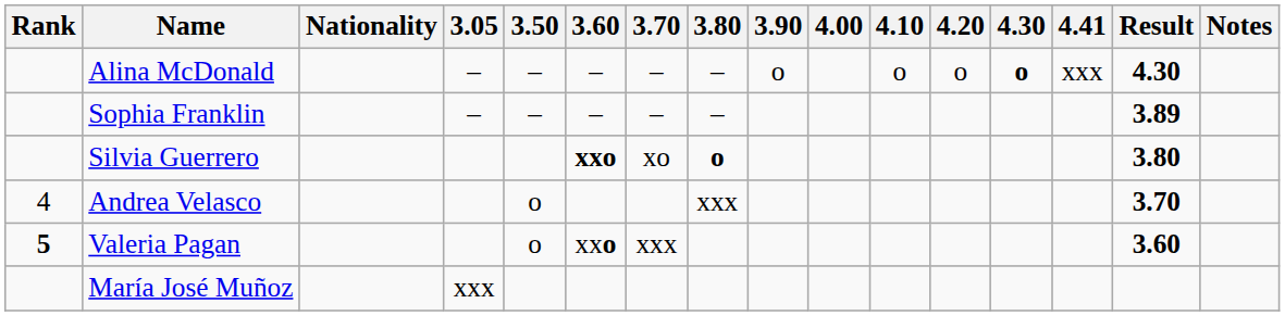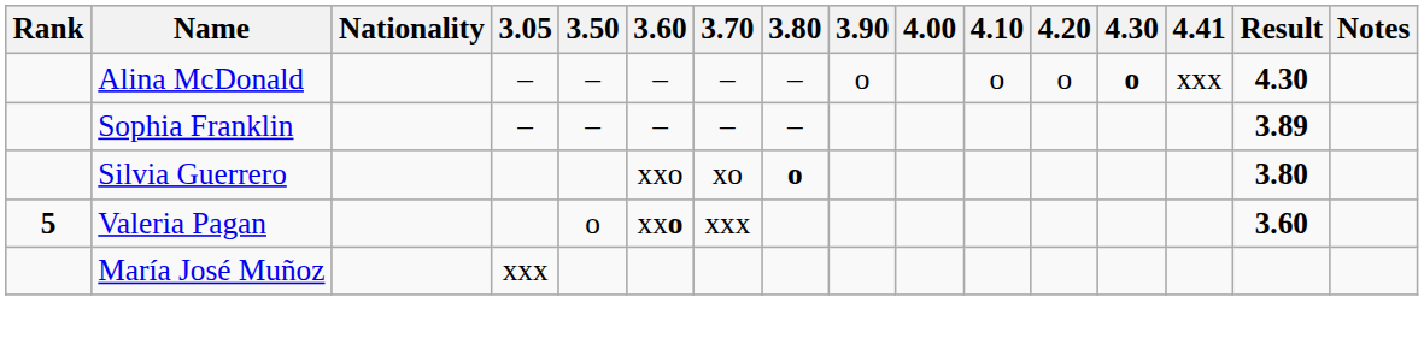Silvia Guerrero | 3.60: bold -> normal
- row: 4 | Andrea Velasco | o | xxx | 3.70
